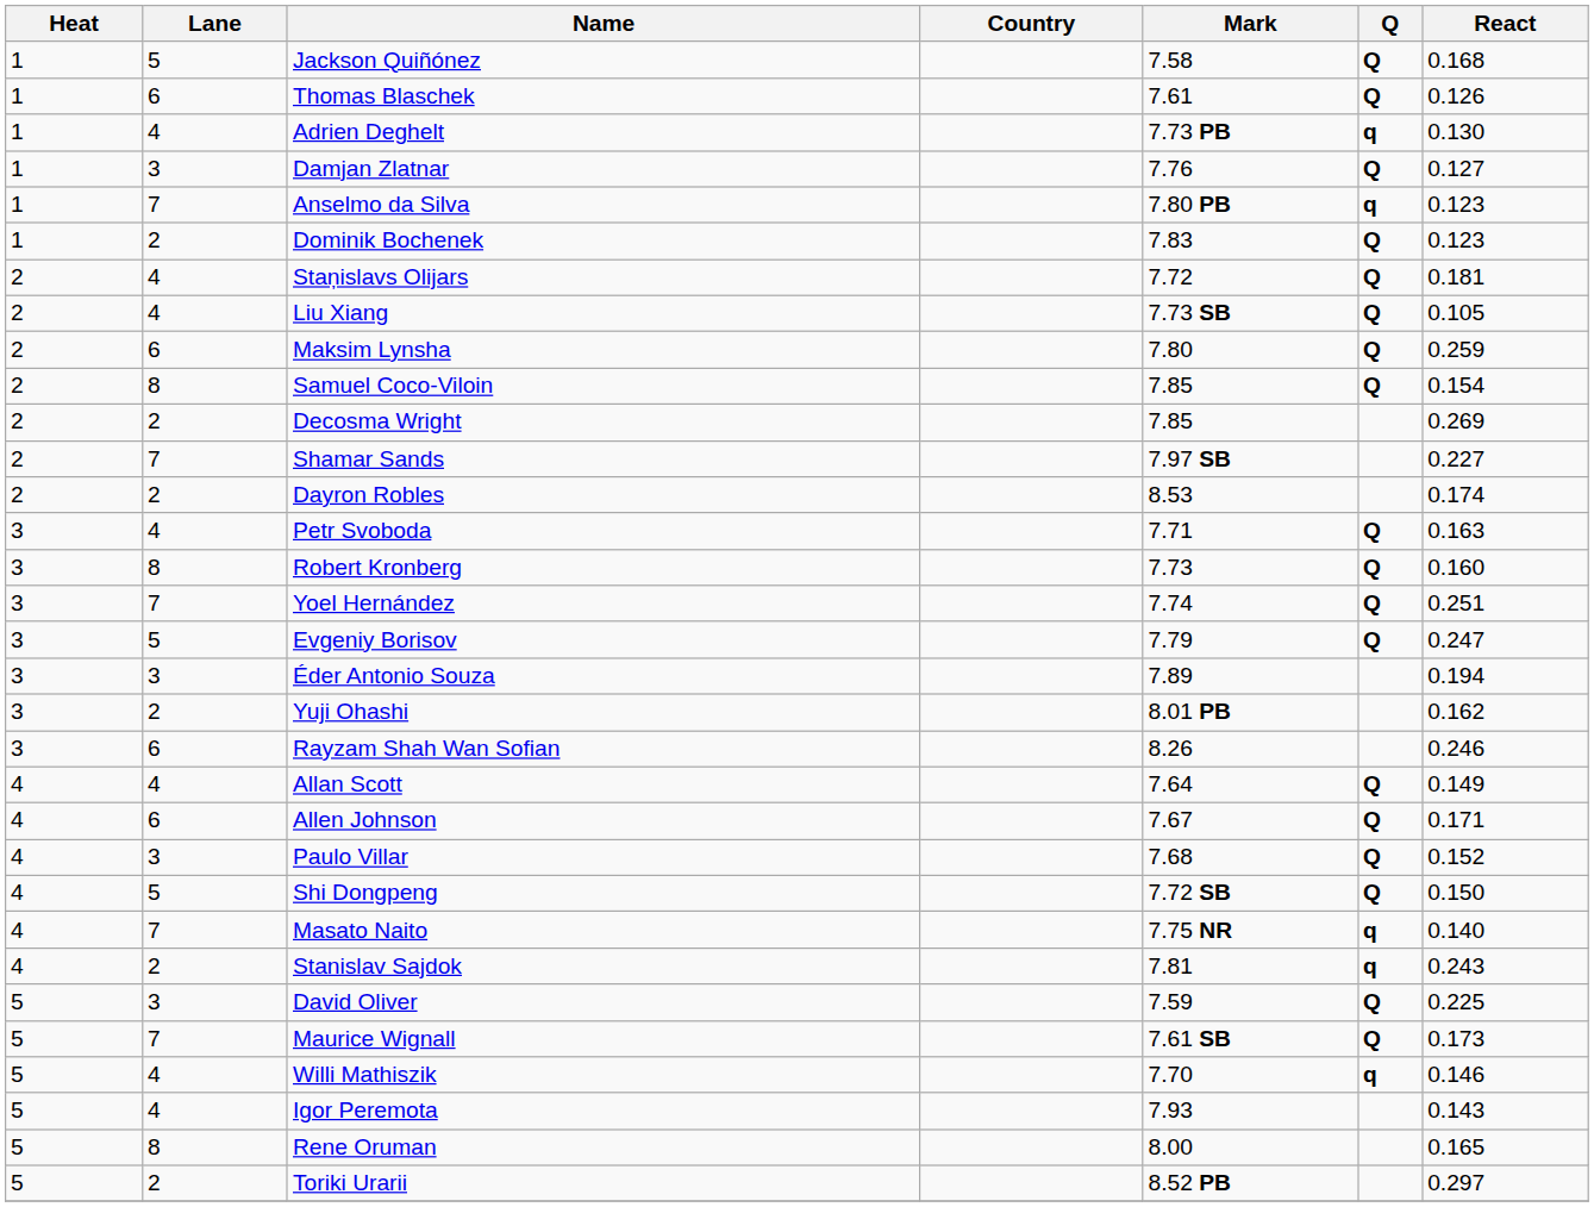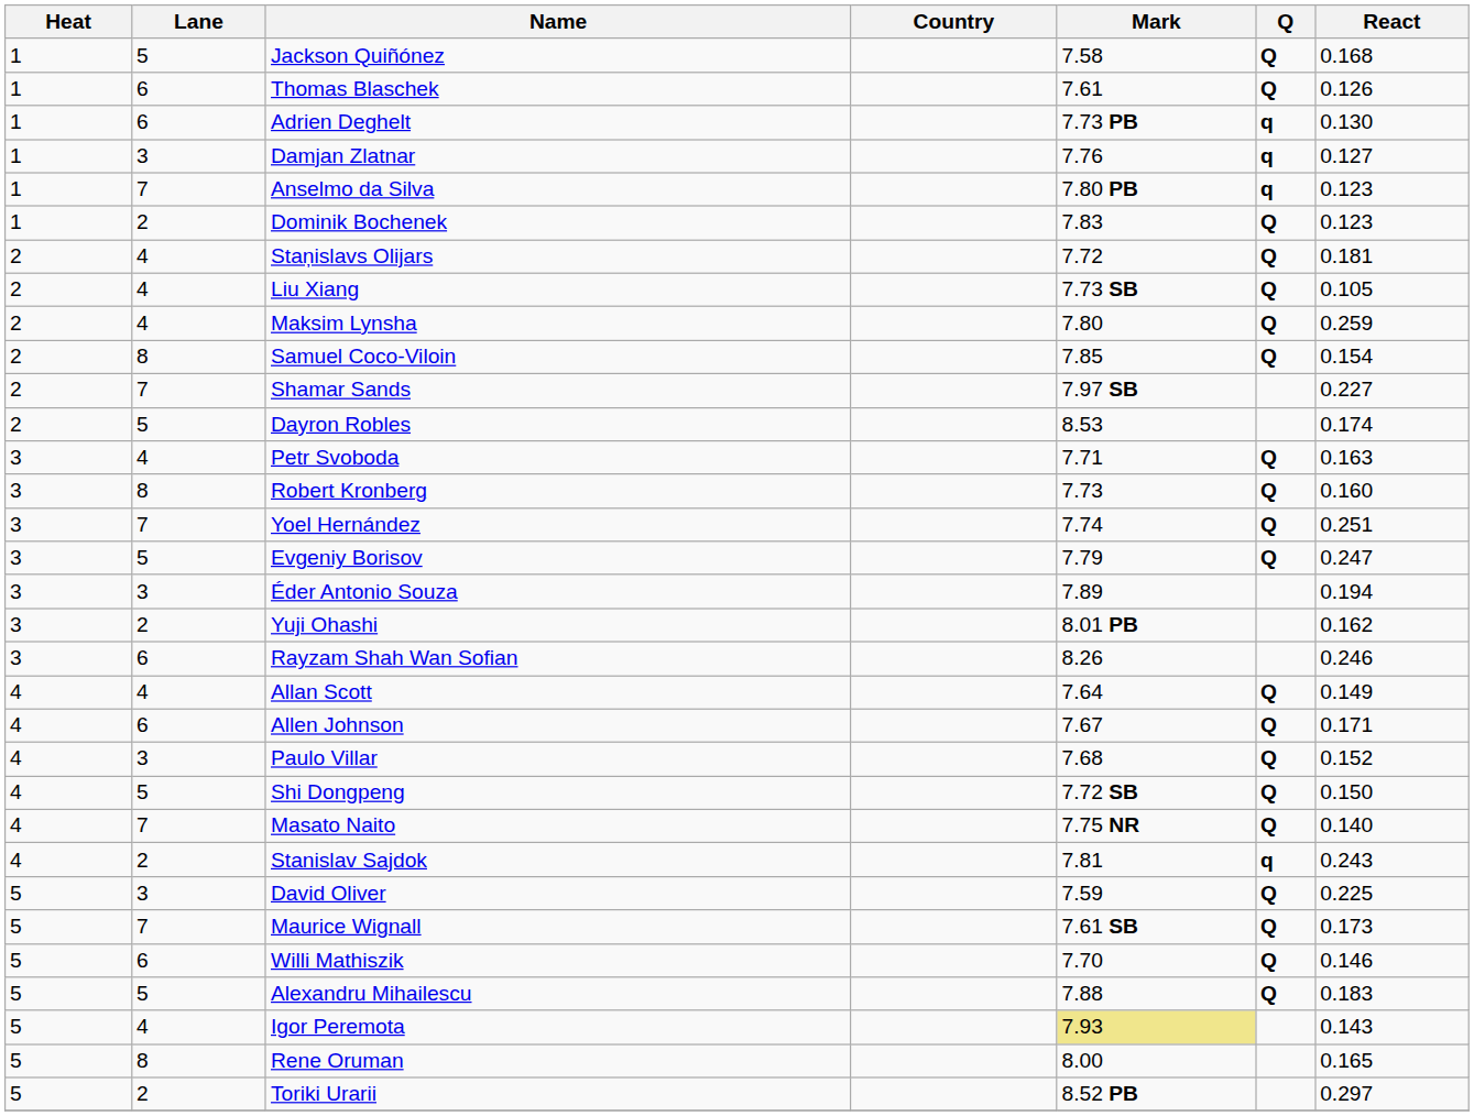Adrien Deghelt | Lane: 4 -> 6
Damjan Zlatnar | Q: Q -> q
Maksim Lynsha | Lane: 6 -> 4
- row: 2 | 2 | Decosma Wright | 7.85 | 0.269
Dayron Robles | Lane: 2 -> 5
Masato Naito | Q: q -> Q
Willi Mathiszik | Lane: 4 -> 6
Willi Mathiszik | Q: q -> Q
+ row: 5 | 5 | Alexandru Mihailescu | 7.88 | Q | 0.183
Igor Peremota | Mark: no background -> khaki background
